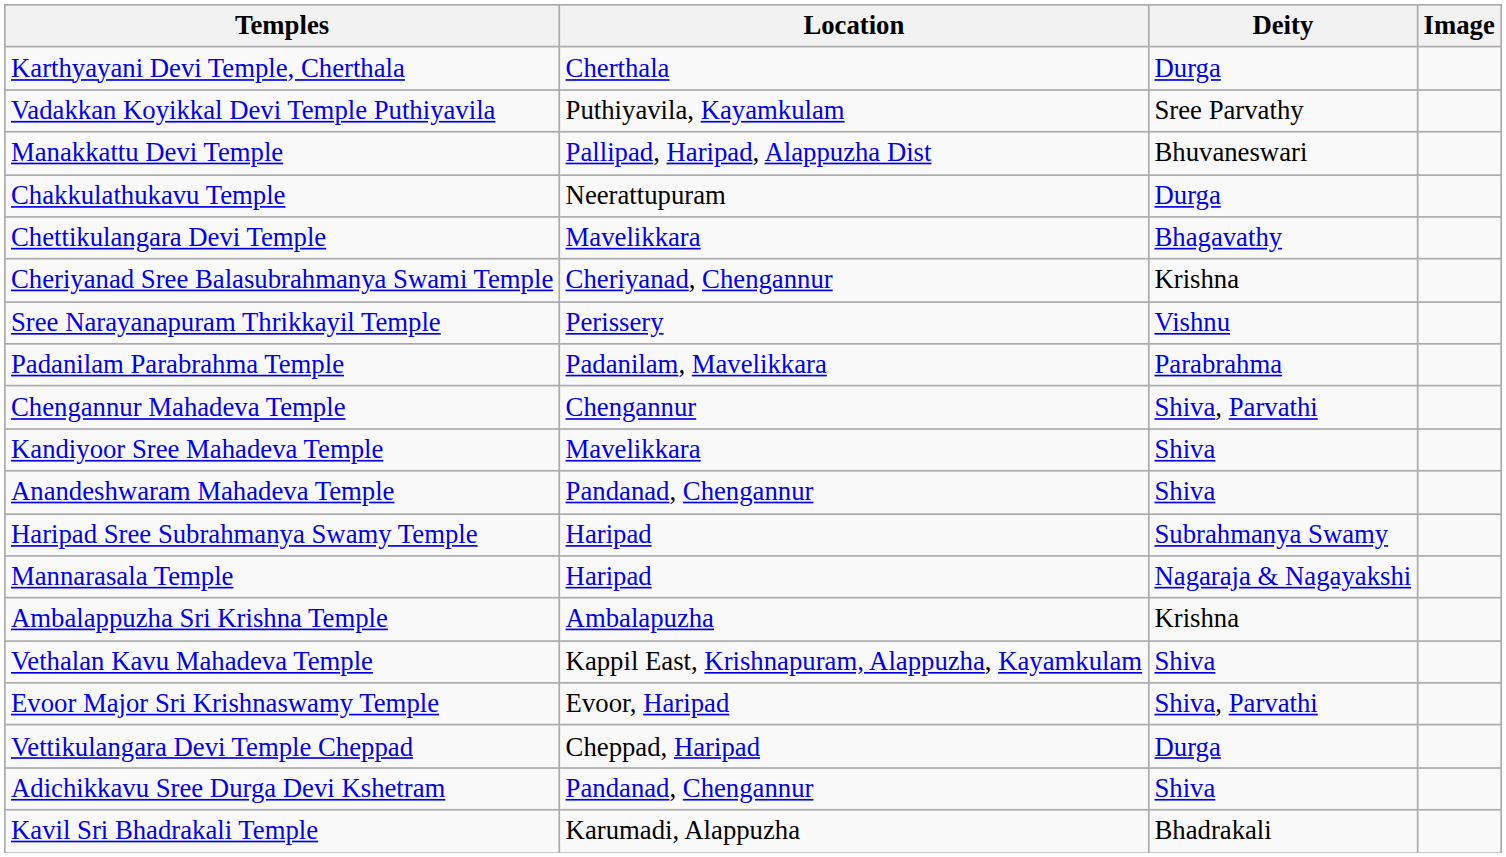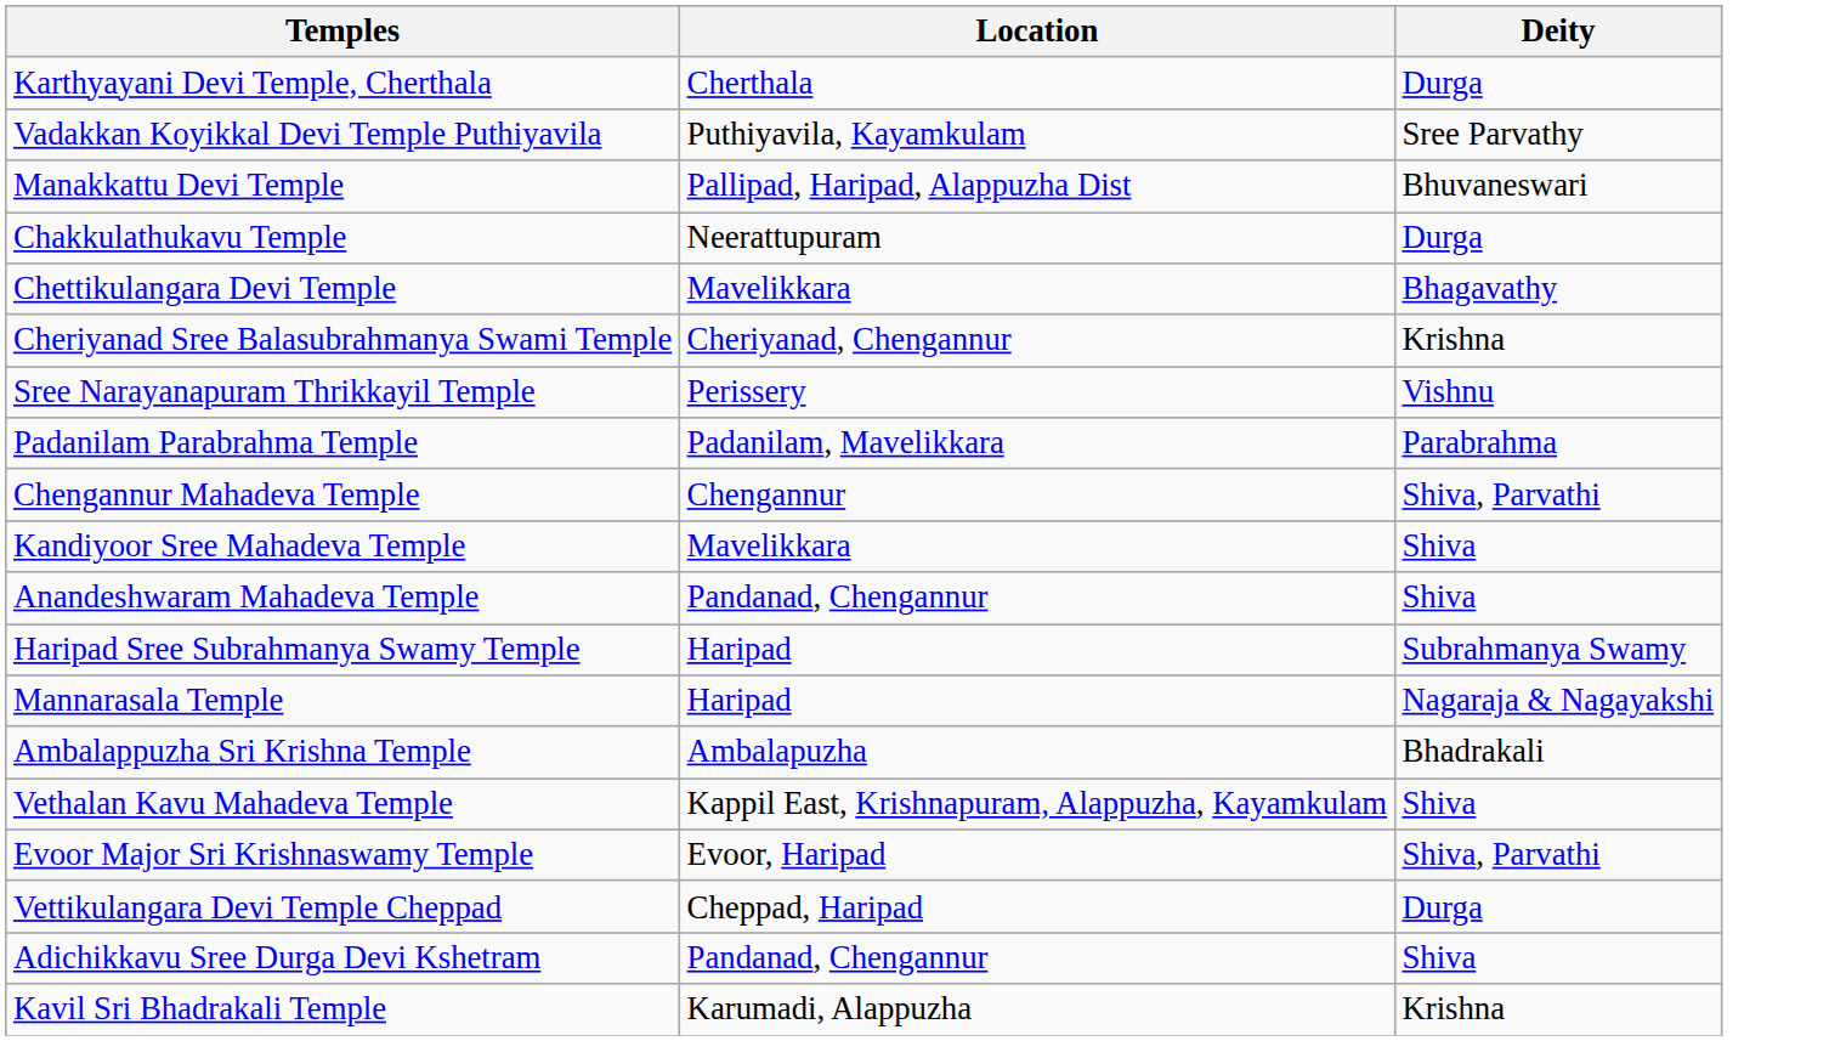- column: Image
Ambalappuzha Sri Krishna Temple | Deity: Krishna -> Bhadrakali
Kavil Sri Bhadrakali Temple | Deity: Bhadrakali -> Krishna
